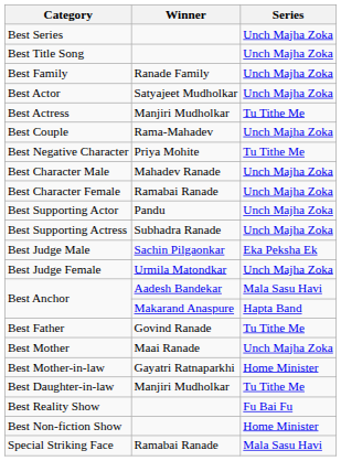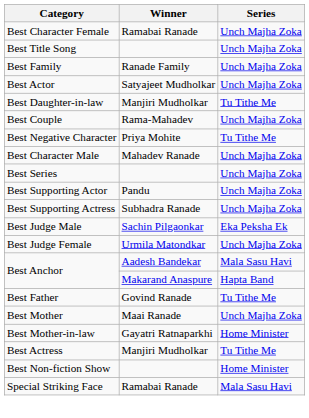rows swapped: Best Series <-> Best Character Female
rows swapped: Best Actress <-> Best Daughter-in-law
- row: Best Reality Show | Fu Bai Fu
